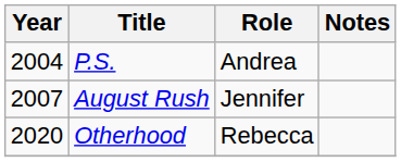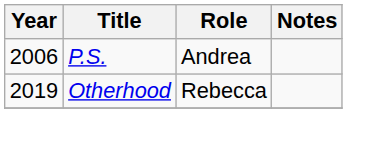P.S. | Year: 2004 -> 2006
- row: 2007 | August Rush | Jennifer
Otherhood | Year: 2020 -> 2019
